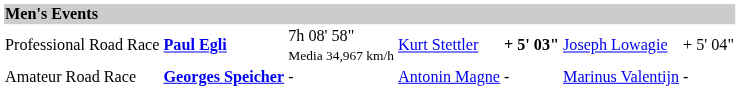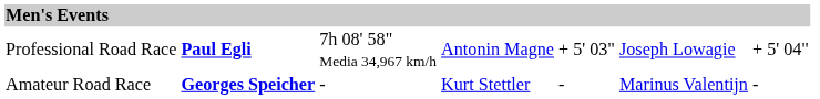Professional Road Race | column 4: Kurt Stettler -> Antonin Magne
Professional Road Race | column 5: bold -> normal
Amateur Road Race | column 4: Antonin Magne -> Kurt Stettler
